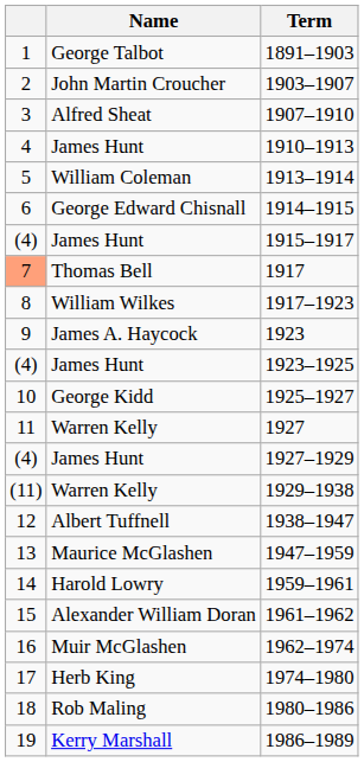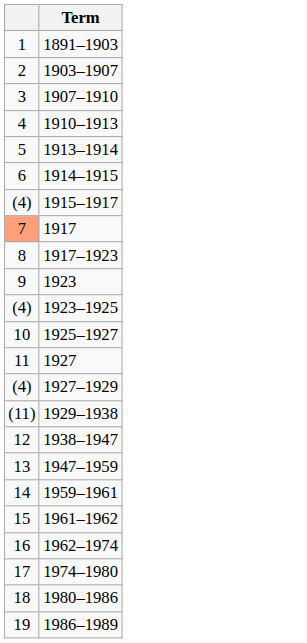- column: Name | George Talbot | John Martin Croucher | Alfred Sheat | James Hunt | William Coleman | George Edward Chisnall | James Hunt | Thomas Bell | William Wilkes | James A. Haycock | James Hunt | George Kidd | Warren Kelly | James Hunt | Warren Kelly | Albert Tuffnell | Maurice McGlashen | Harold Lowry | Alexander William Doran | Muir McGlashen | Herb King | Rob Maling | Kerry Marshall
